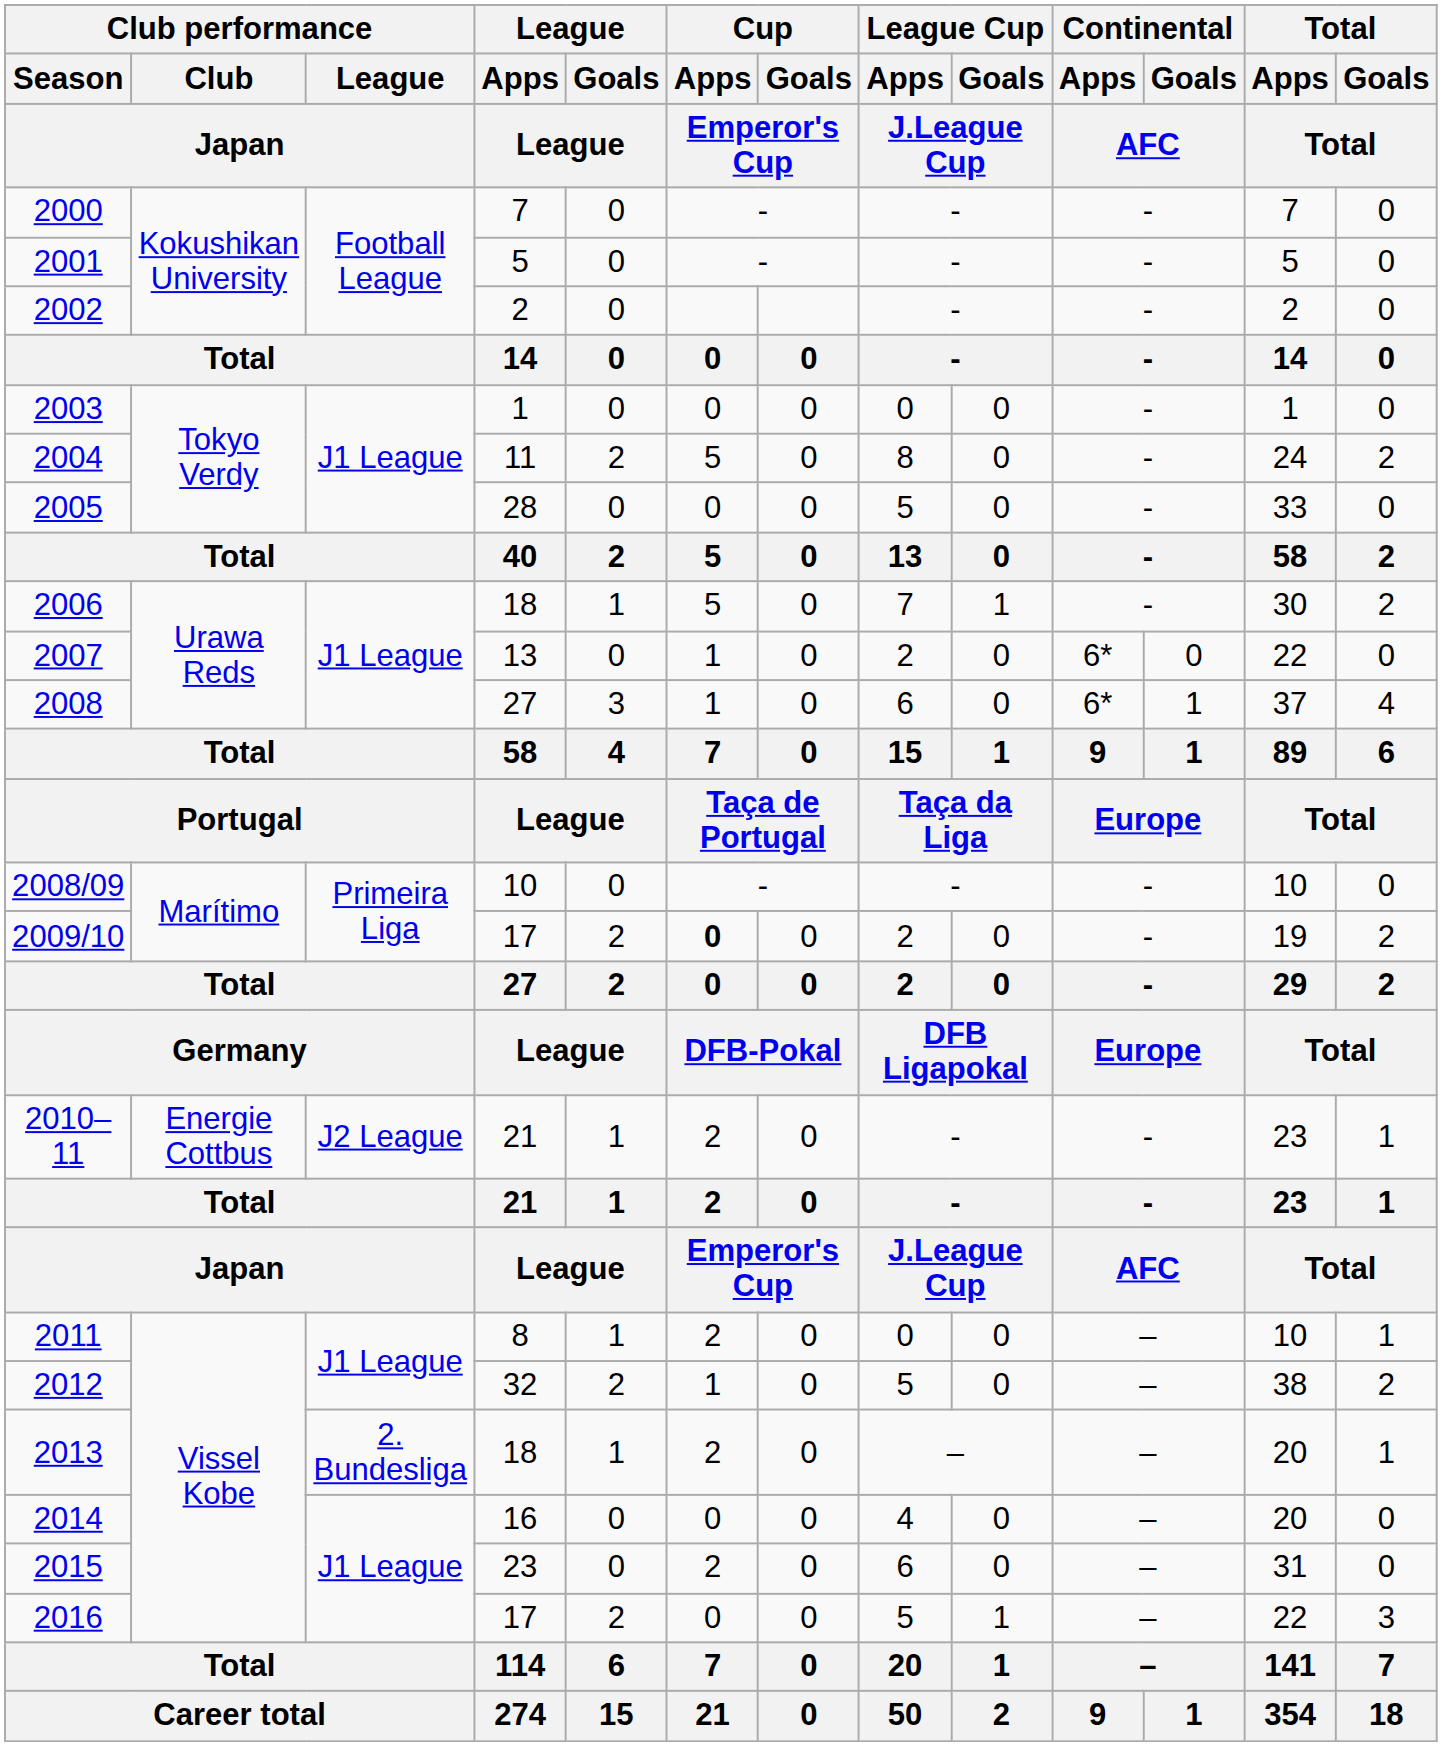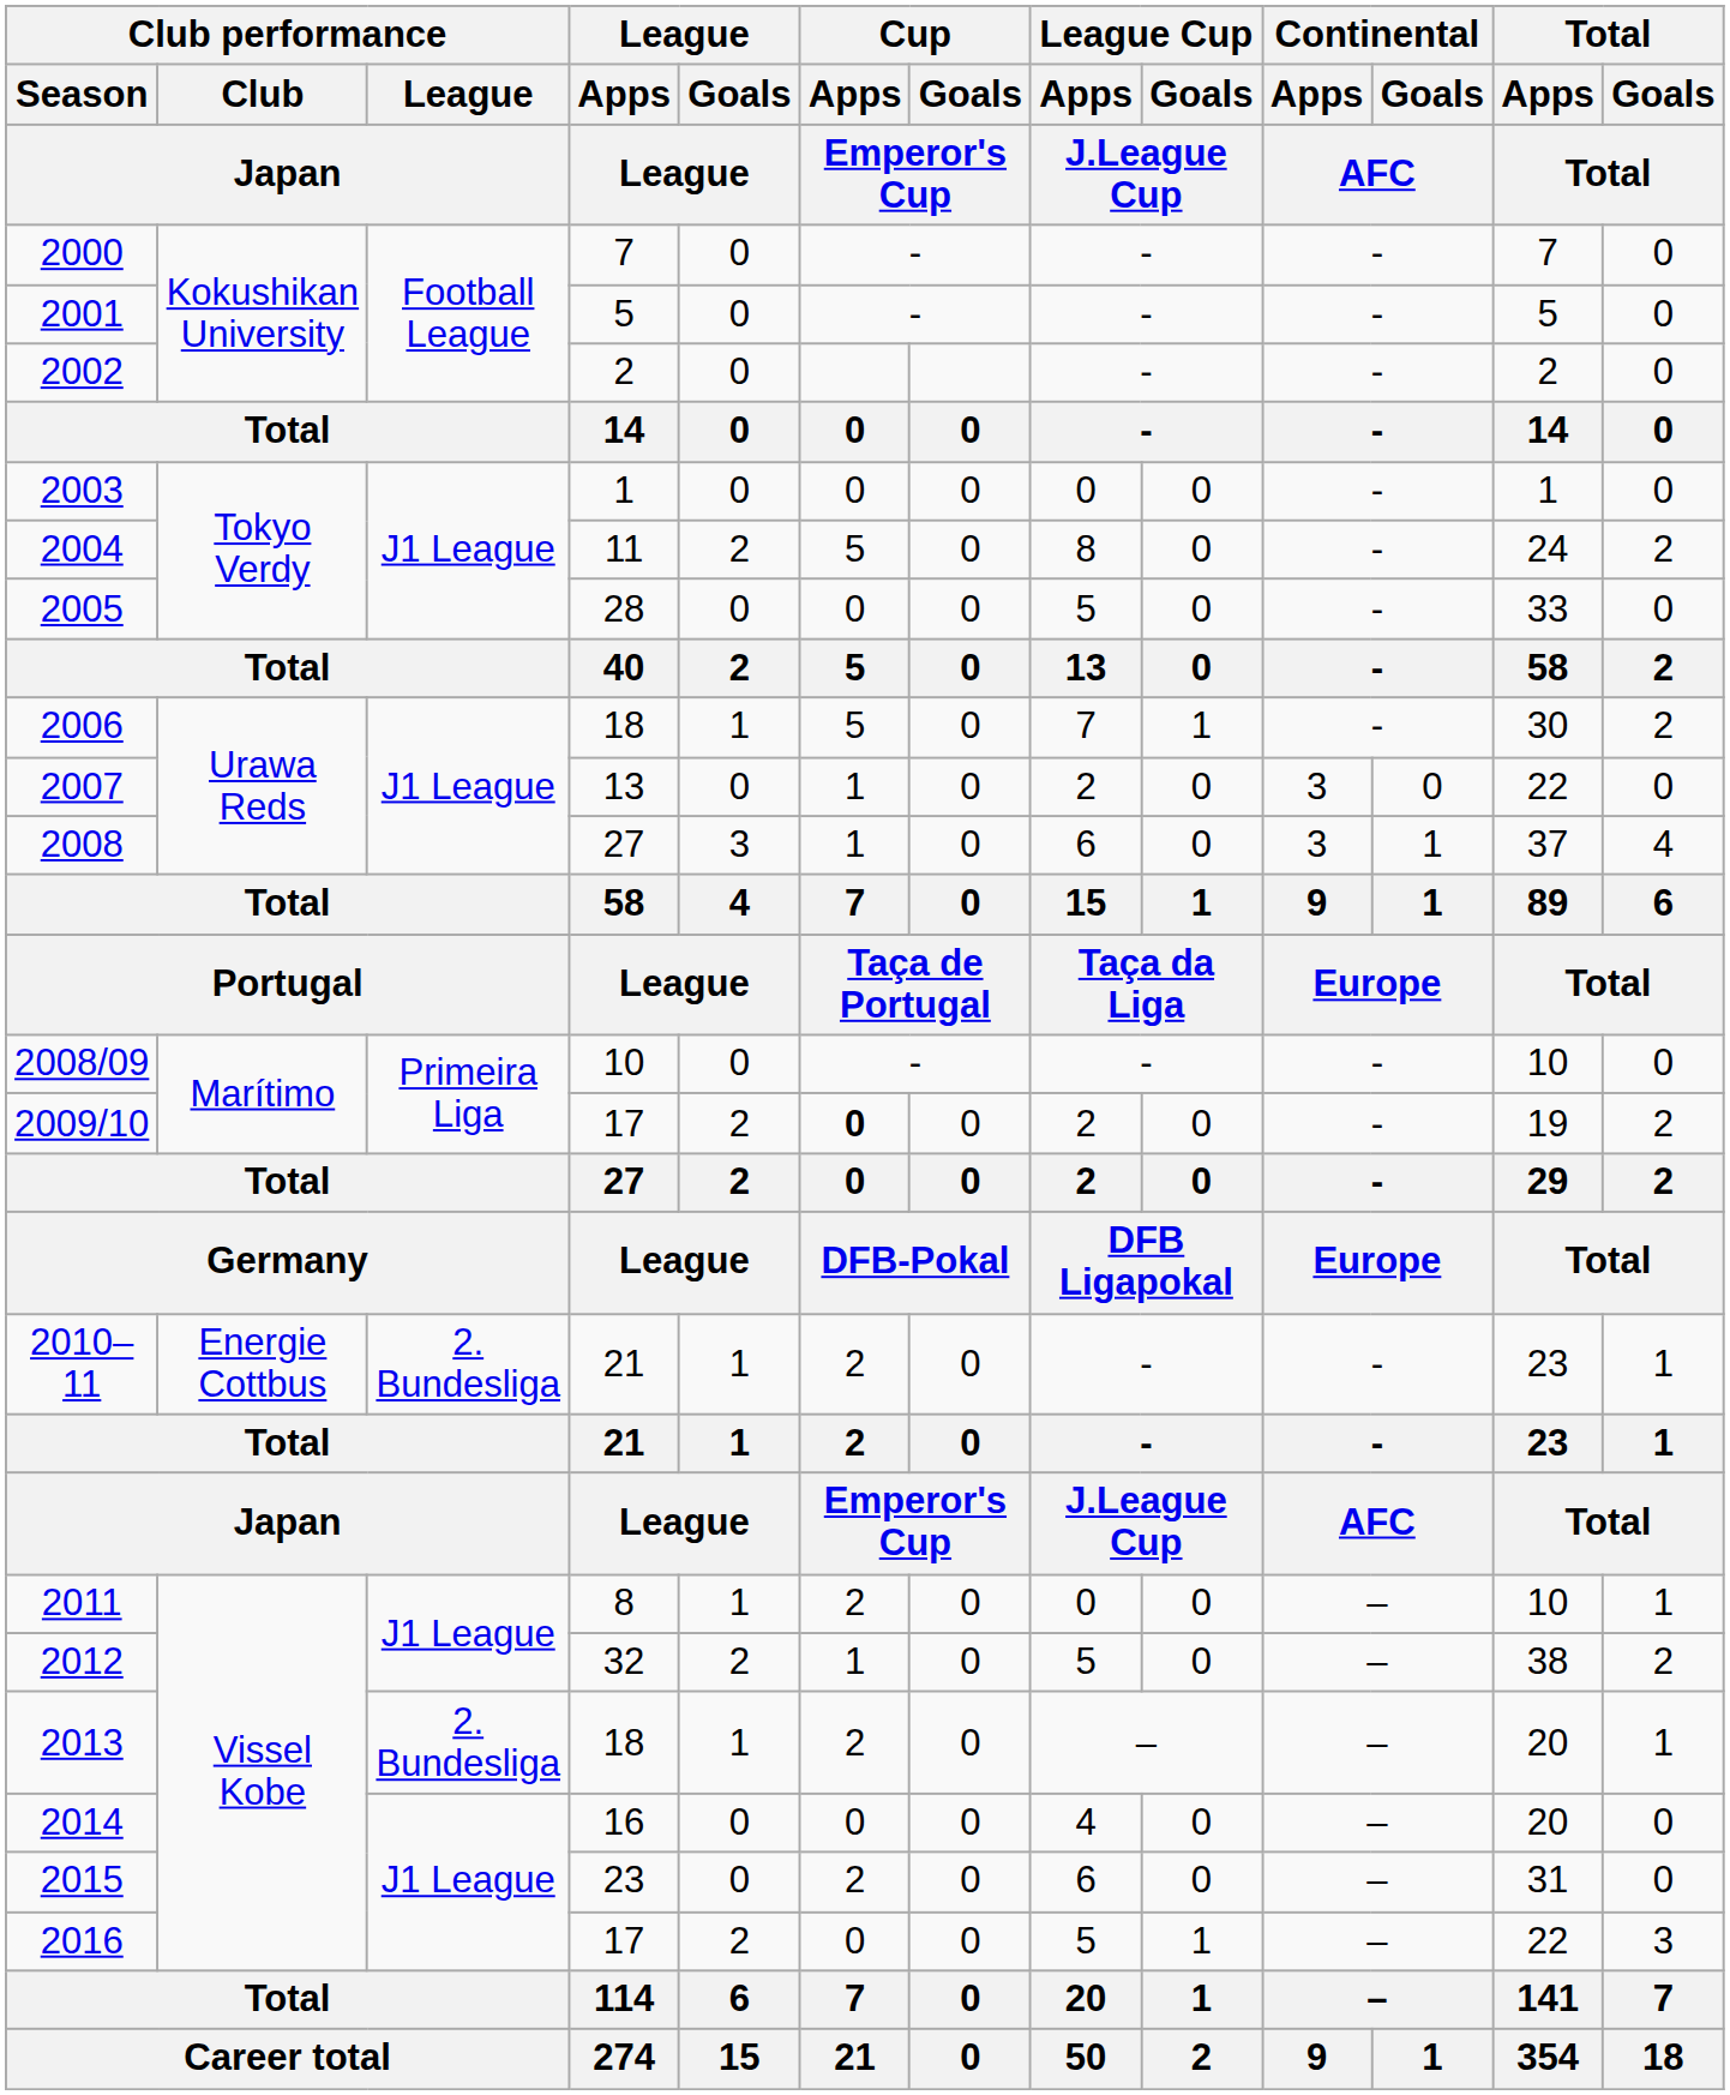2007 | Continental / Apps / AFC: 6* -> 3
2008 | Continental / Apps / AFC: 6* -> 3
2010–11 | Club performance / League / Japan: J2 League -> 2. Bundesliga
